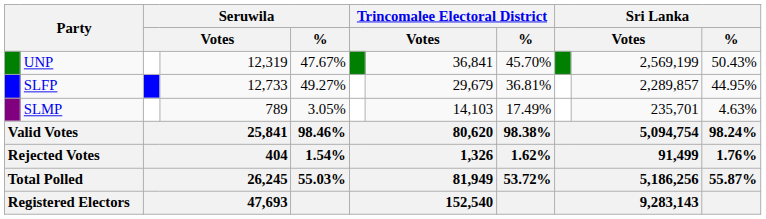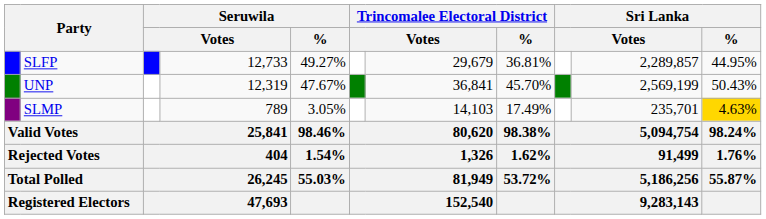rows swapped: SLFP <-> UNP
SLMP | Sri Lanka / %: no background -> gold background
